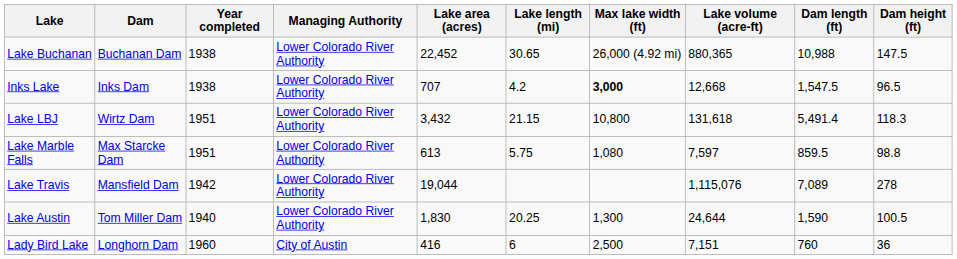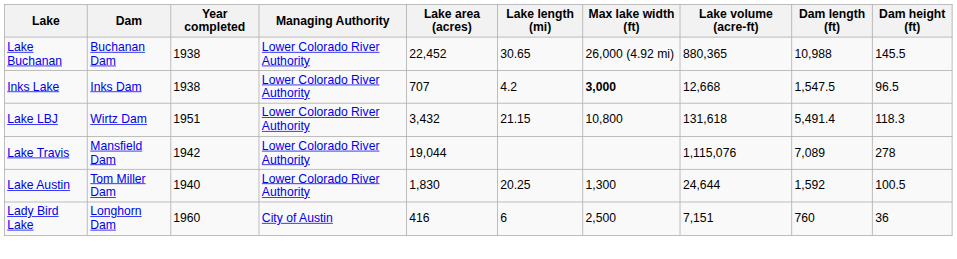Lake Buchanan | Dam height (ft): 147.5 -> 145.5
- row: Lake Marble Falls | Max Starcke Dam | 1951 | Lower Colorado River Authority | 613 | 5.75 | 1,080 | 7,597 | 859.5 | 98.8
Lake Austin | Dam length (ft): 1,590 -> 1,592
